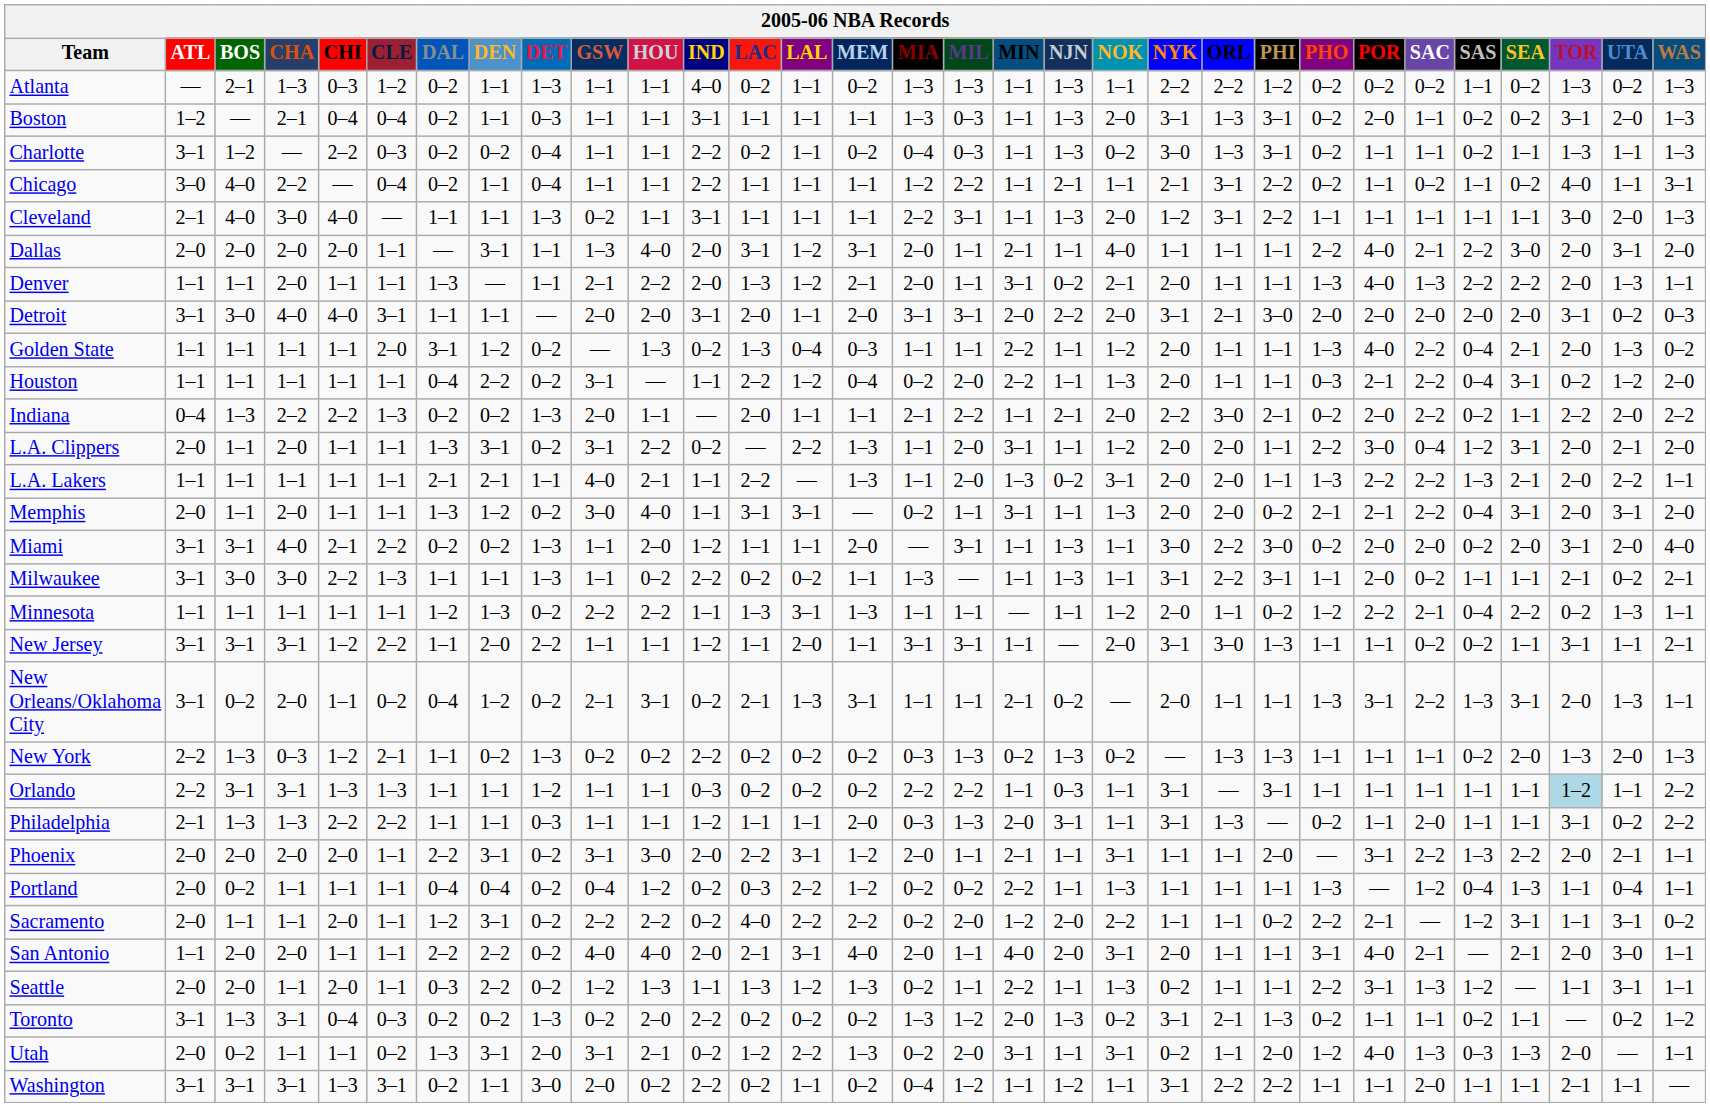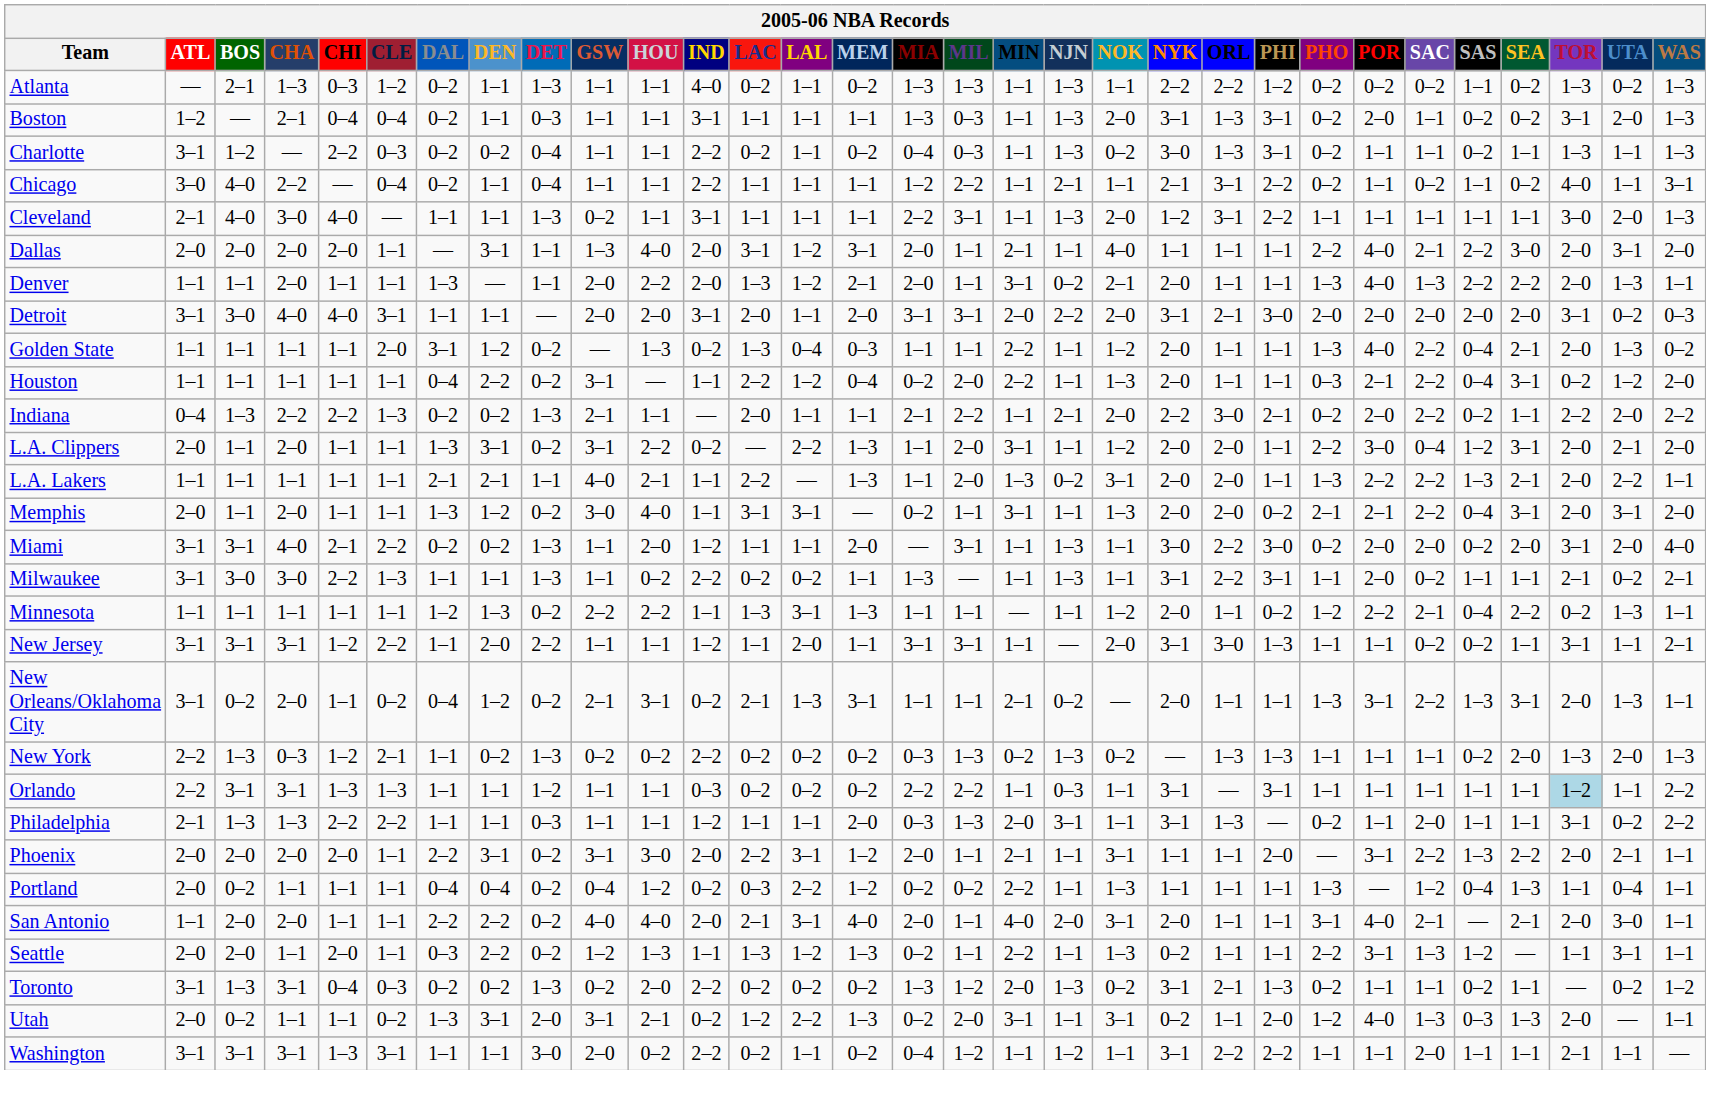Denver | GSW: 2–1 -> 2–0
Indiana | GSW: 2–0 -> 2–1
- row: Sacramento | 2–0 | 1–1 | 1–1 | 2–0 | 1–1 | 1–2 | 3–1 | 0–2 | 2–2 | 2–2 | 0–2 | 4–0 | 2–2 | 2–2 | 0–2 | 2–0 | 1–2 | 2–0 | 2–2 | 1–1 | 1–1 | 0–2 | 2–2 | 2–1 | — | 1–2 | 3–1 | 1–1 | 3–1 | 0–2
Washington | DAL: 0–2 -> 1–1
